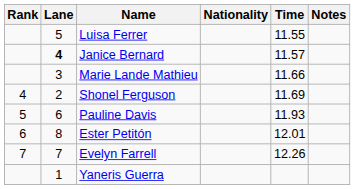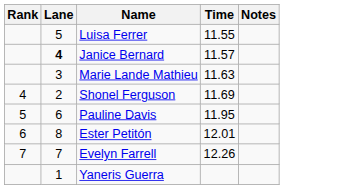- column: Nationality
Marie Lande Mathieu | Time: 11.66 -> 11.63
Pauline Davis | Time: 11.93 -> 11.95
